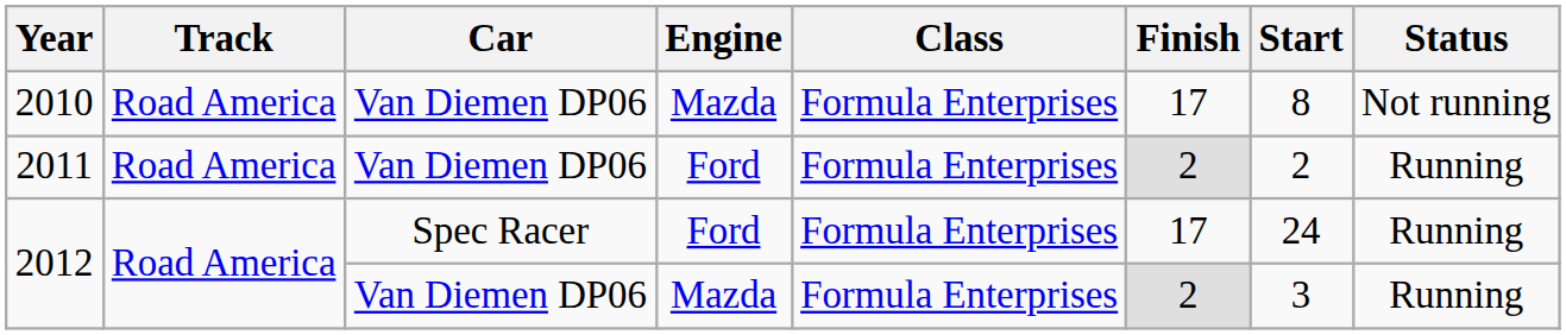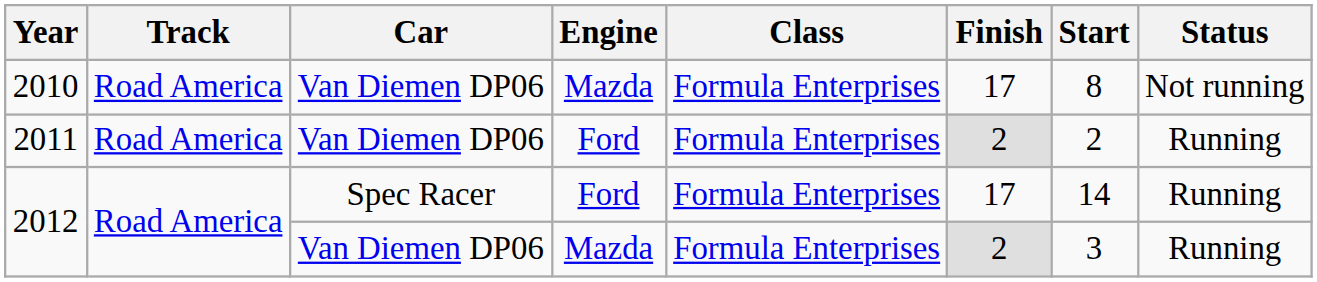2012 / Spec Racer | Start: 24 -> 14
